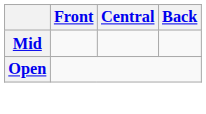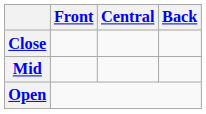+ row: Close
